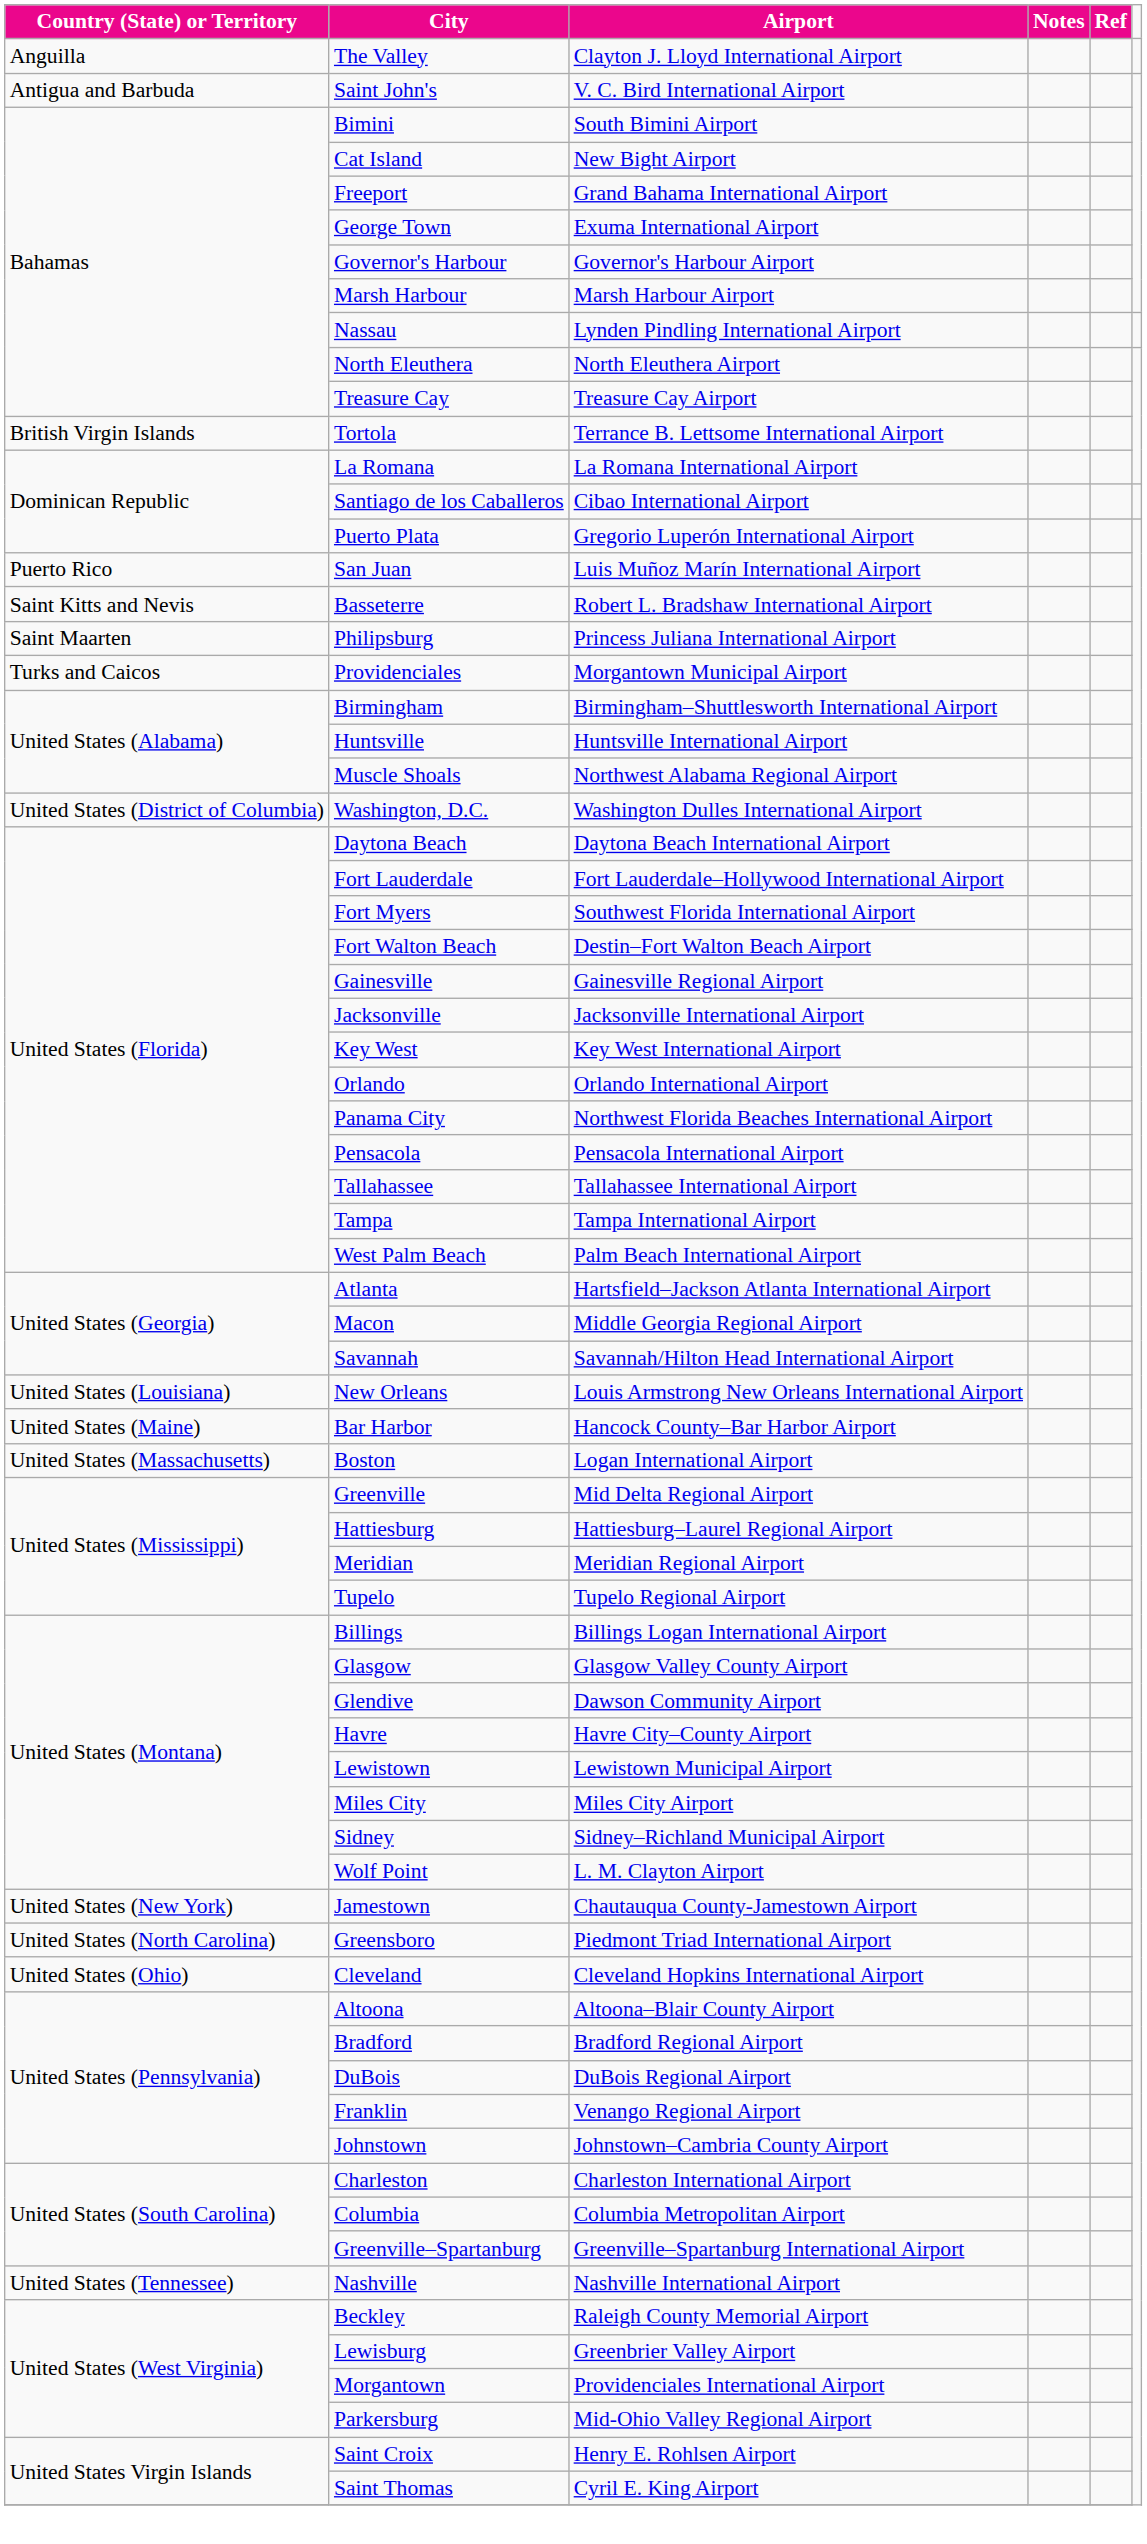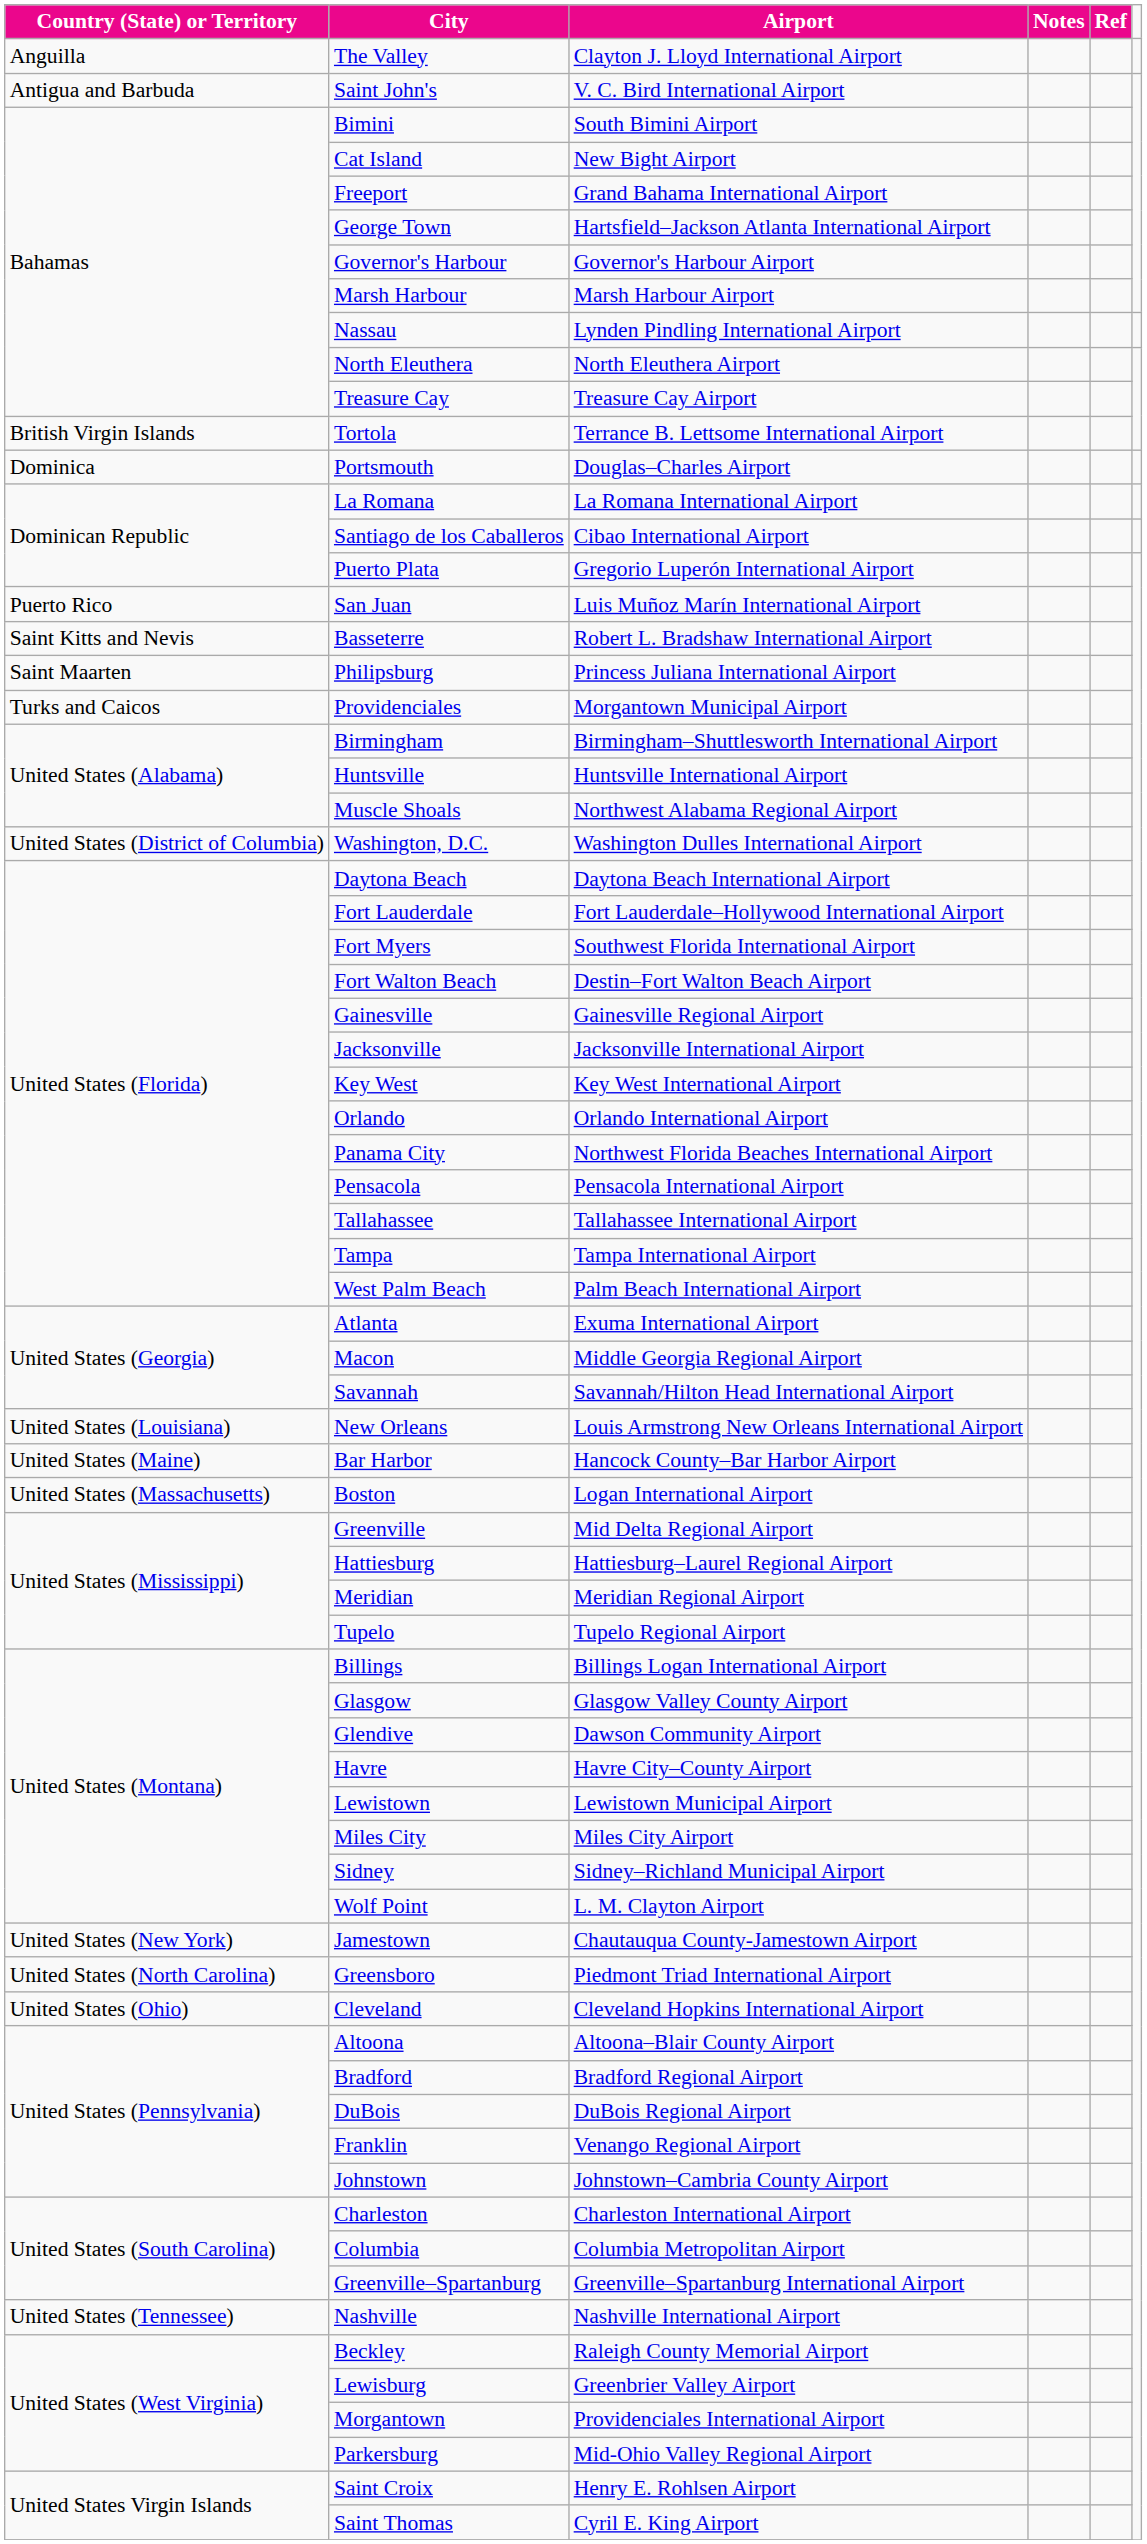George Town | Airport: Exuma International Airport -> Hartsfield–Jackson Atlanta International Airport
+ row: Dominica | Portsmouth | Douglas–Charles Airport
Atlanta | Airport: Hartsfield–Jackson Atlanta International Airport -> Exuma International Airport
